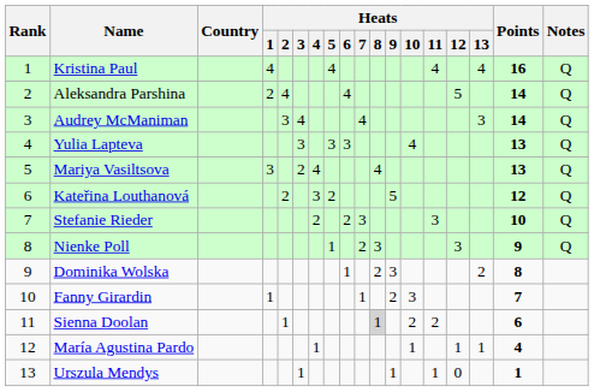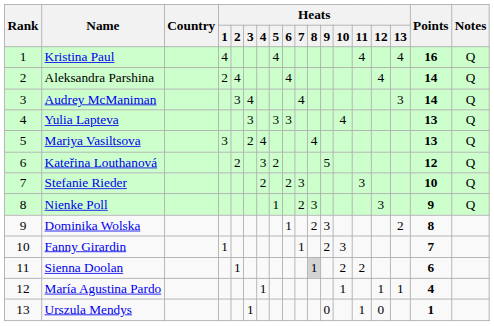Aleksandra Parshina | Heats / 12: 5 -> 4
Urszula Mendys | Heats / 9: 1 -> 0
